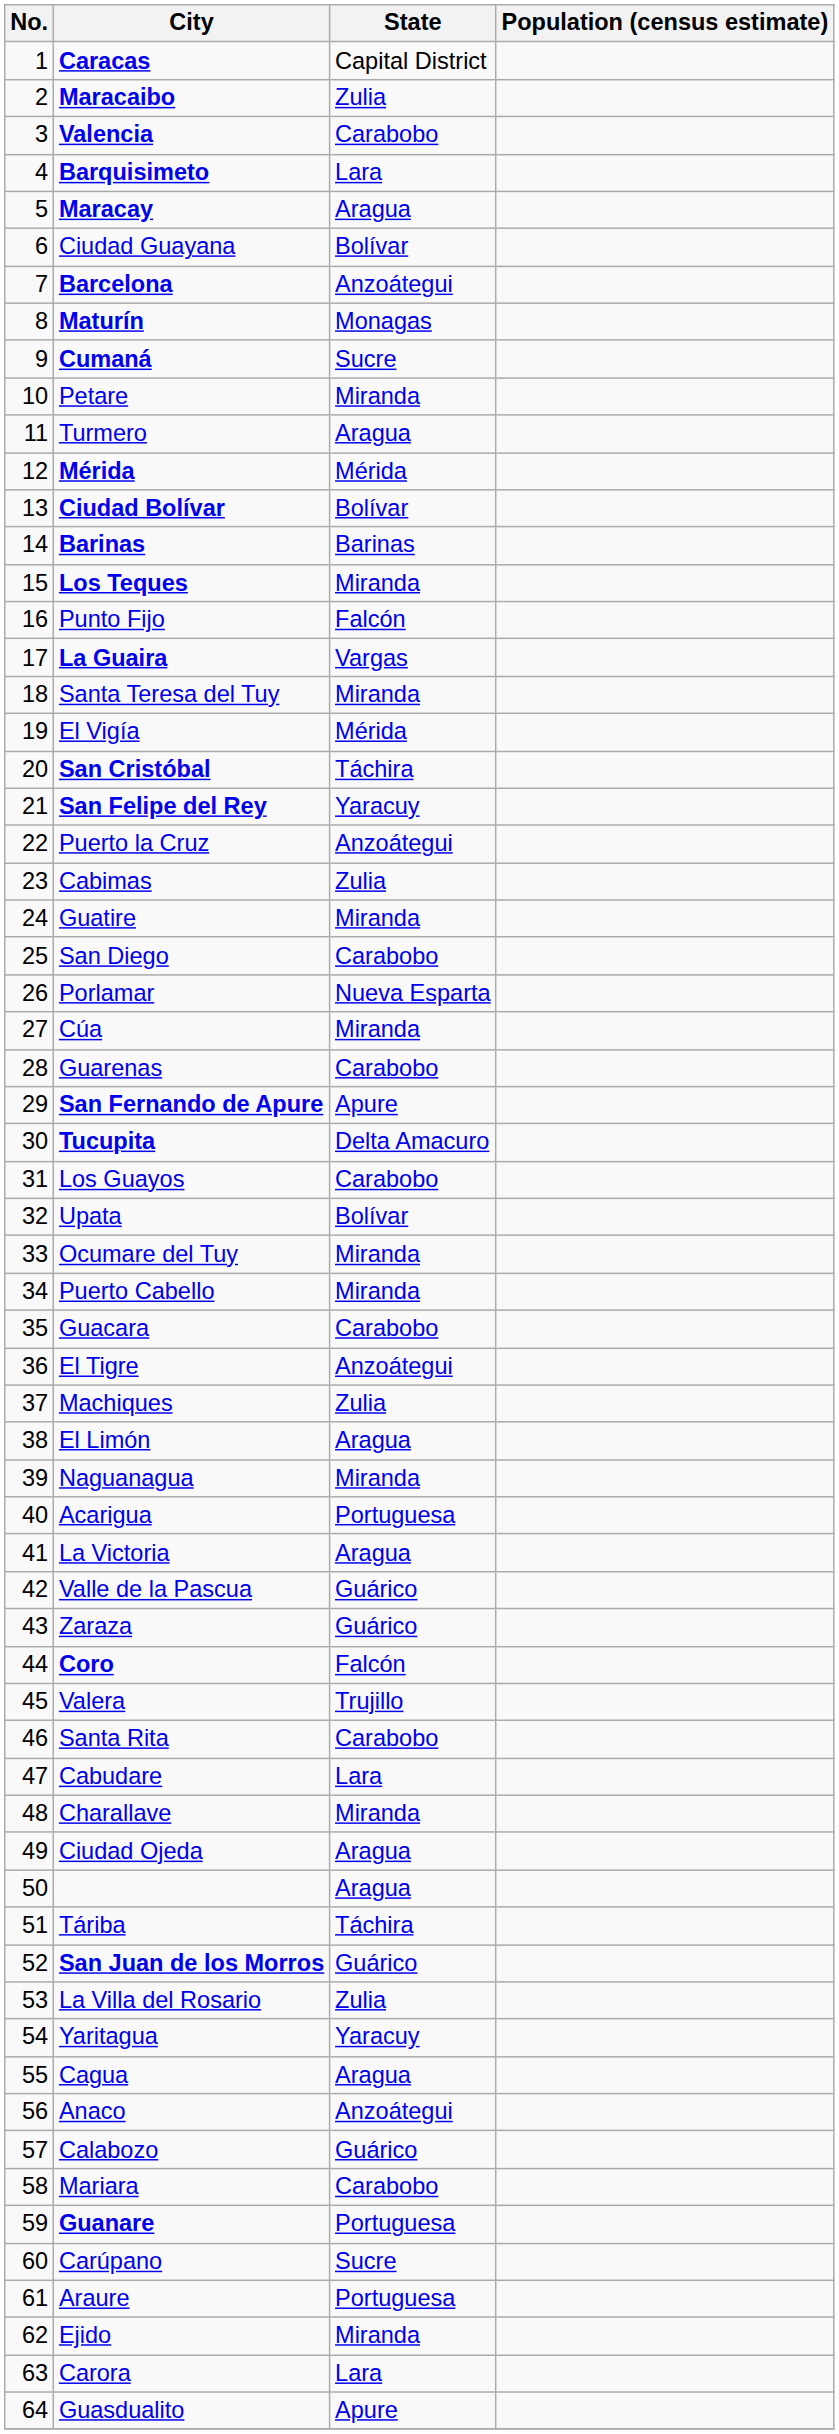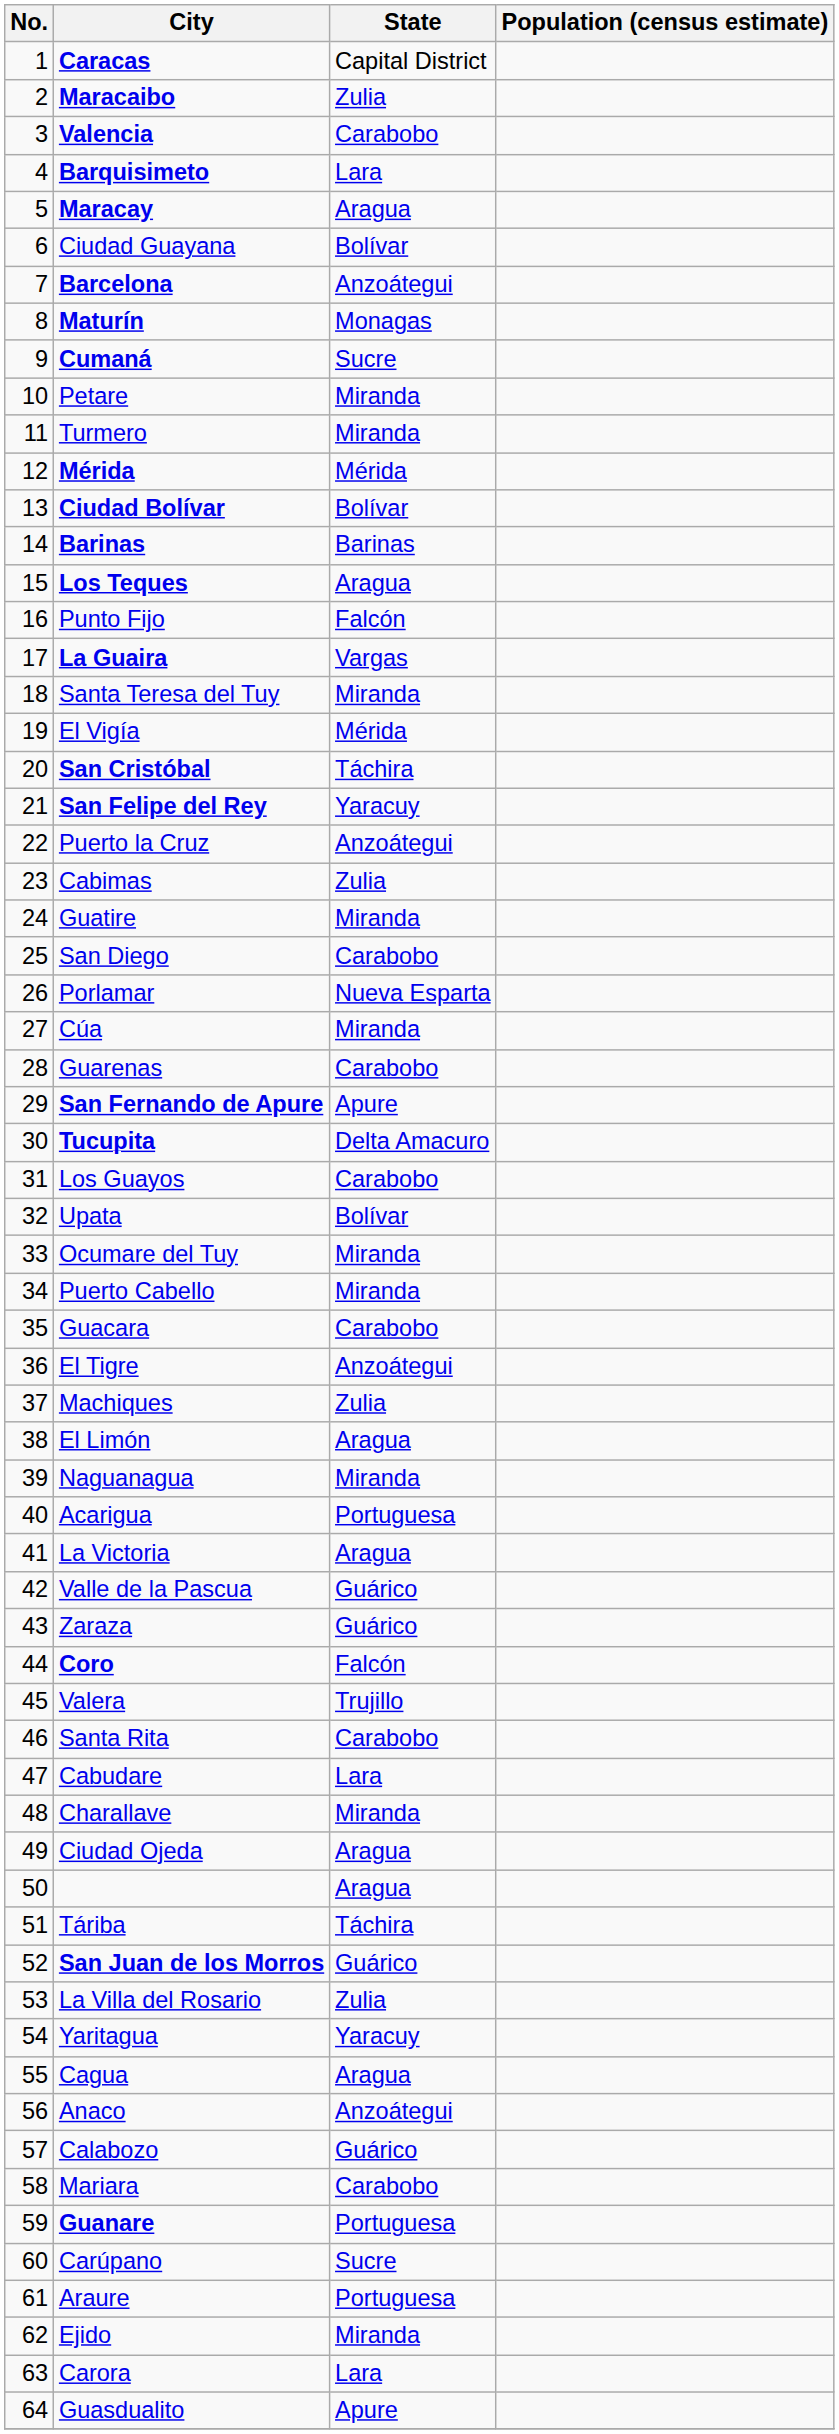Turmero | State: Aragua -> Miranda
Los Teques | State: Miranda -> Aragua
